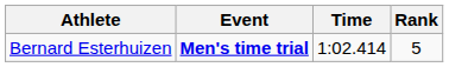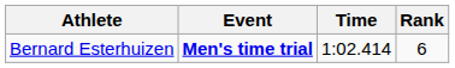Bernard Esterhuizen | Rank: 5 -> 6
